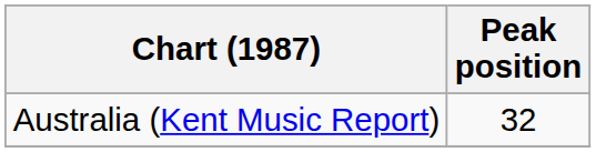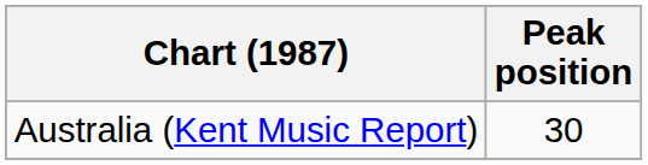Australia (Kent Music Report) | Peak position: 32 -> 30
